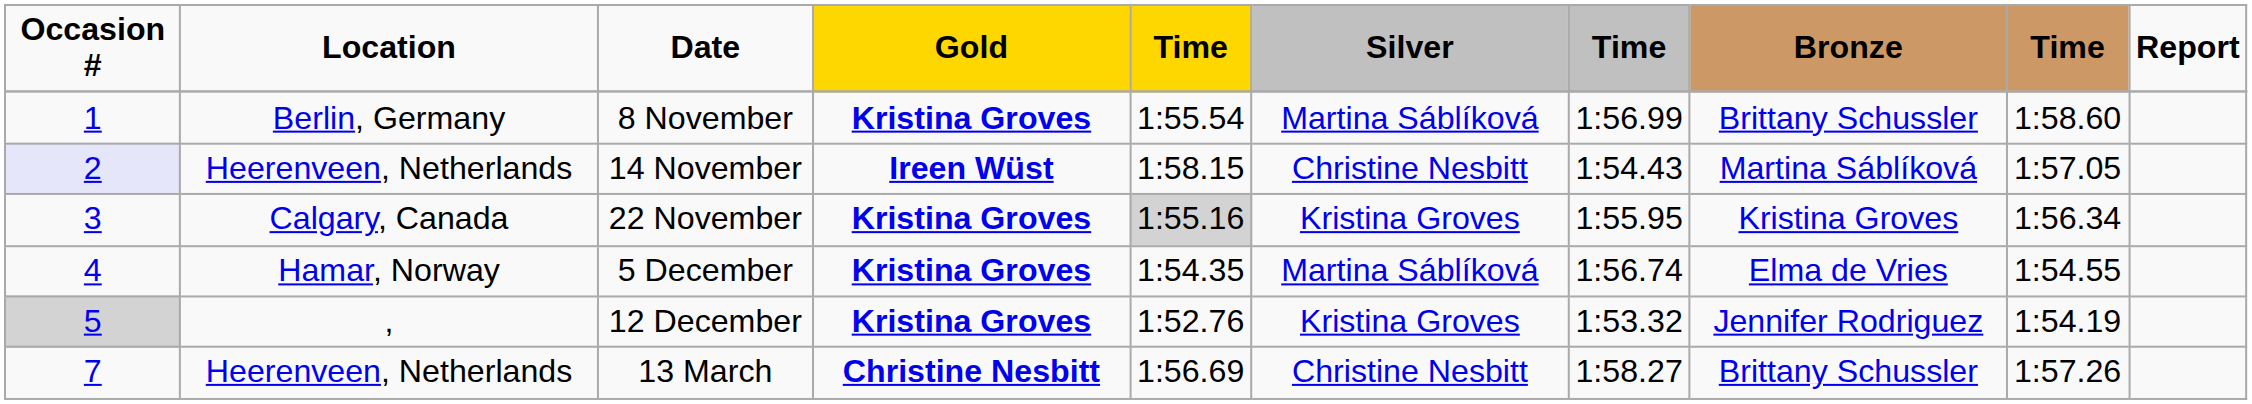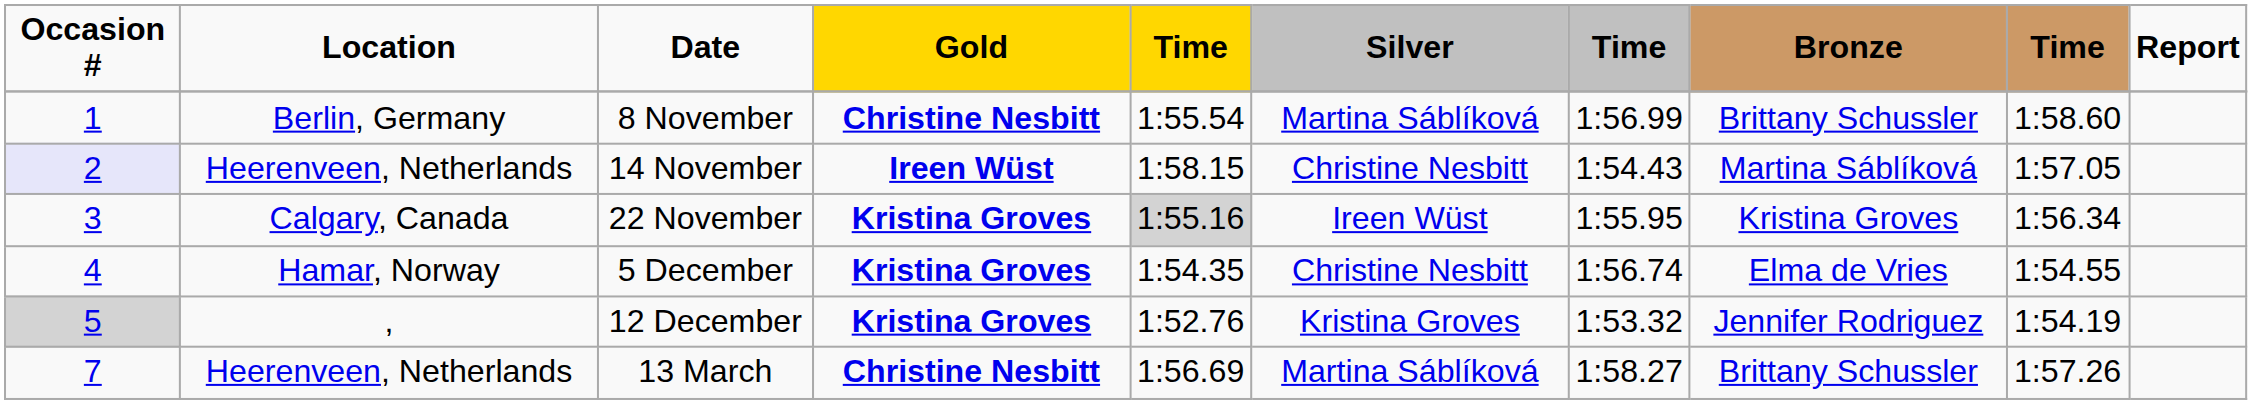8 November | Gold: Kristina Groves -> Christine Nesbitt
22 November | Silver: Kristina Groves -> Ireen Wüst
5 December | Silver: Martina Sáblíková -> Christine Nesbitt
13 March | Silver: Christine Nesbitt -> Martina Sáblíková
